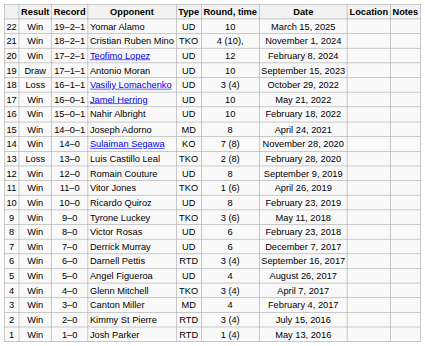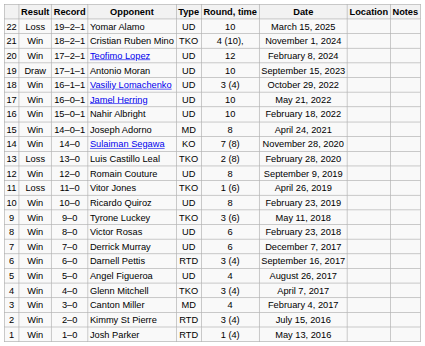Yomar Alamo | Result: Win -> Loss
Vasiliy Lomachenko | Result: Loss -> Win
Vitor Jones | Result: Win -> Loss
